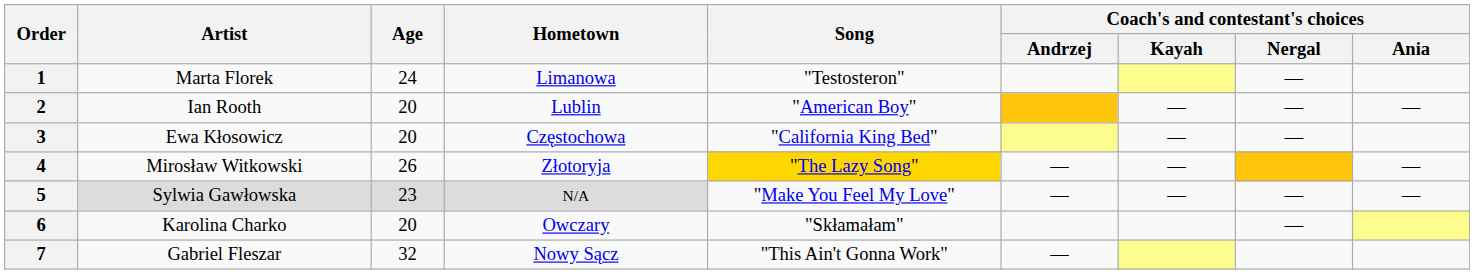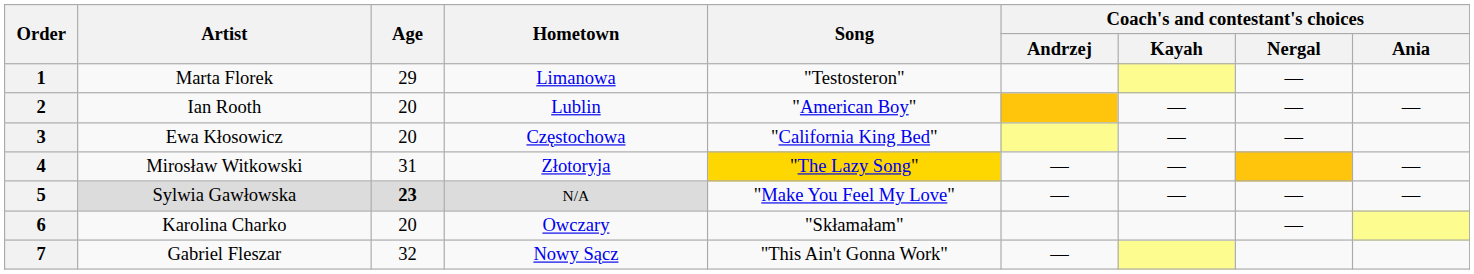1 | Age: 24 -> 29
4 | Age: 26 -> 31
5 | Age: normal -> bold
